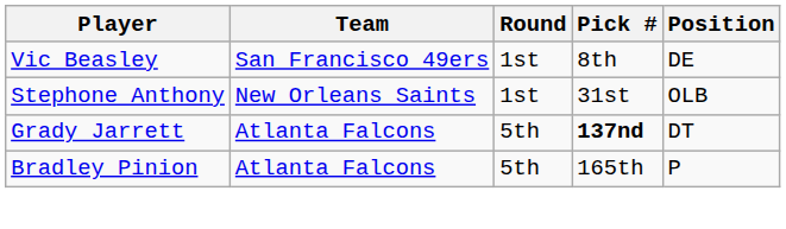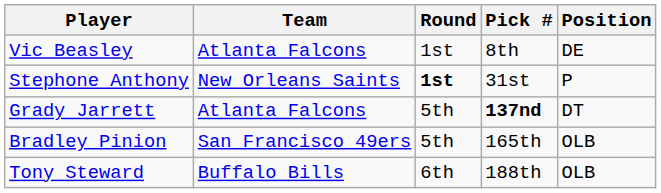Vic Beasley | Team: San Francisco 49ers -> Atlanta Falcons
Stephone Anthony | Round: normal -> bold
Stephone Anthony | Position: OLB -> P
Bradley Pinion | Team: Atlanta Falcons -> San Francisco 49ers
Bradley Pinion | Position: P -> OLB
+ row: Tony Steward | Buffalo Bills | 6th | 188th | OLB
